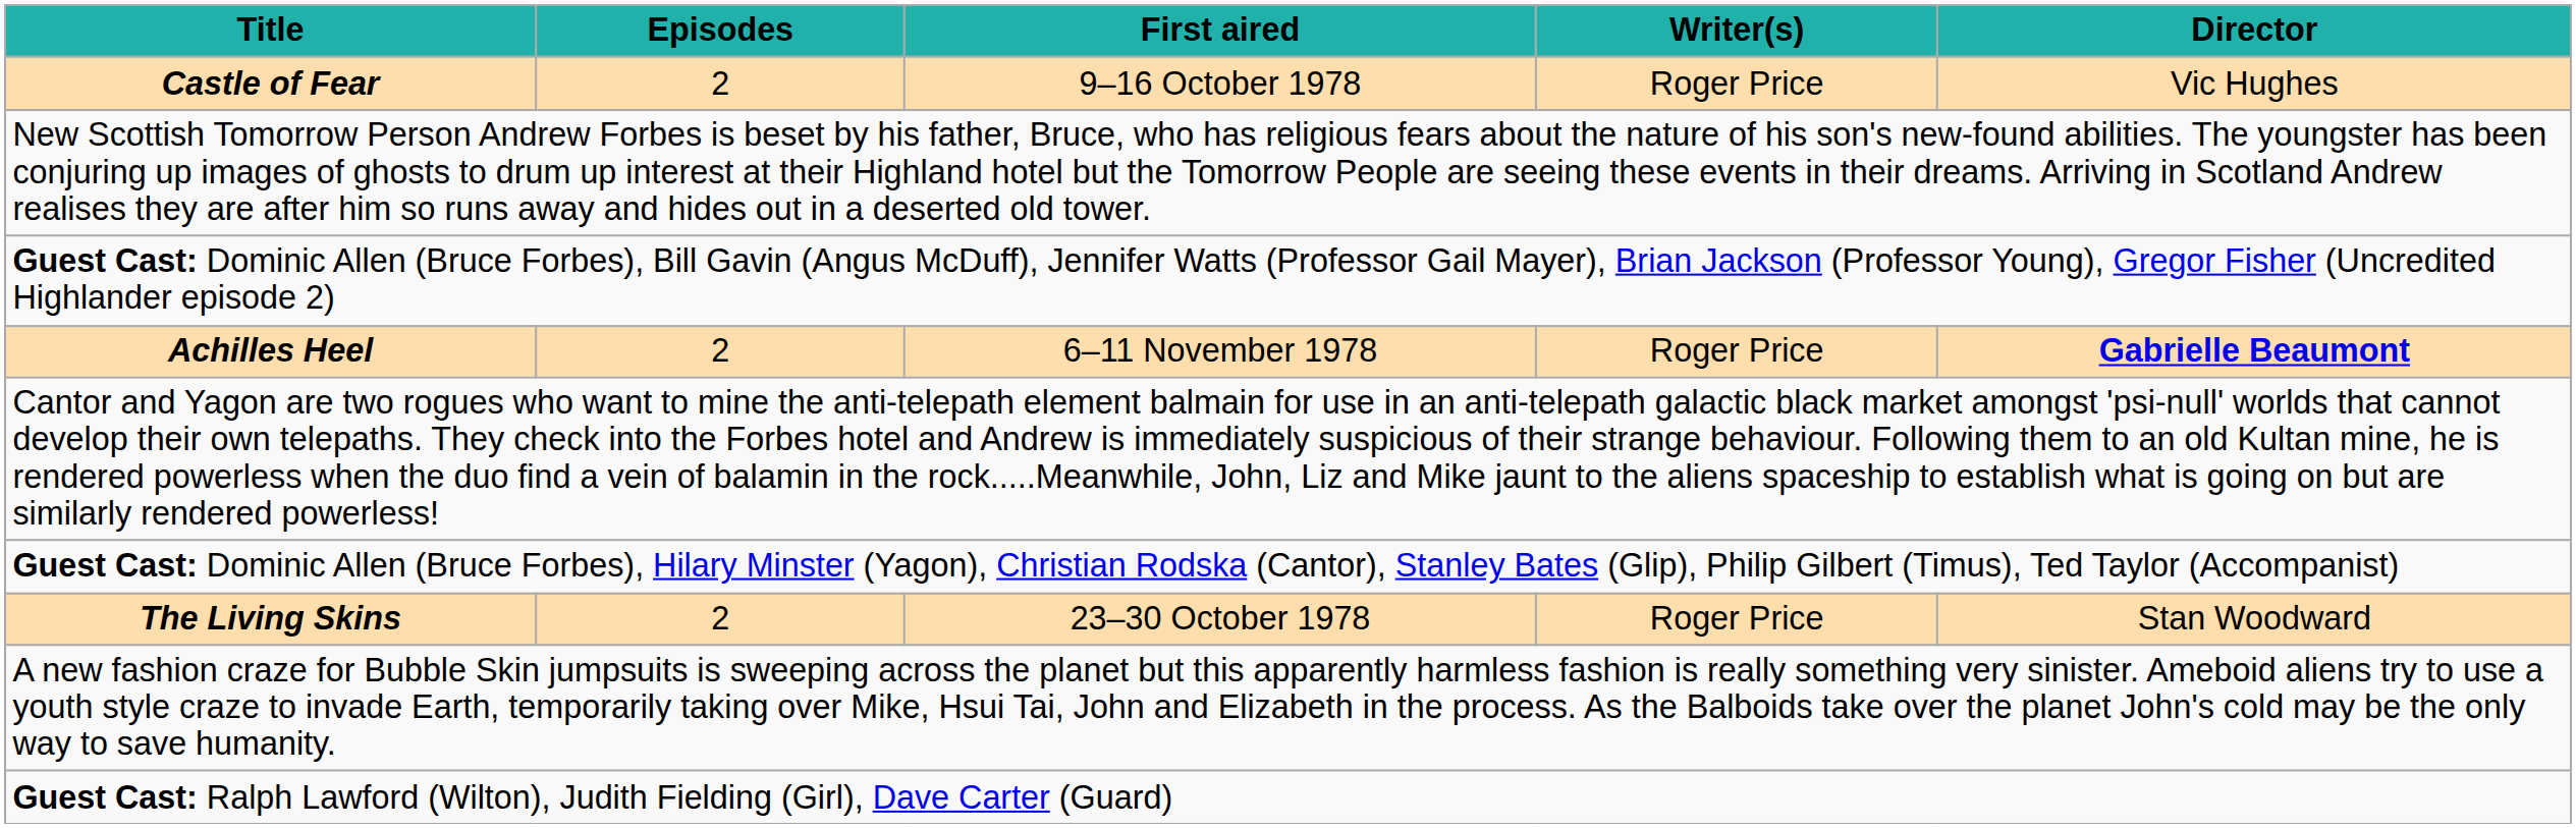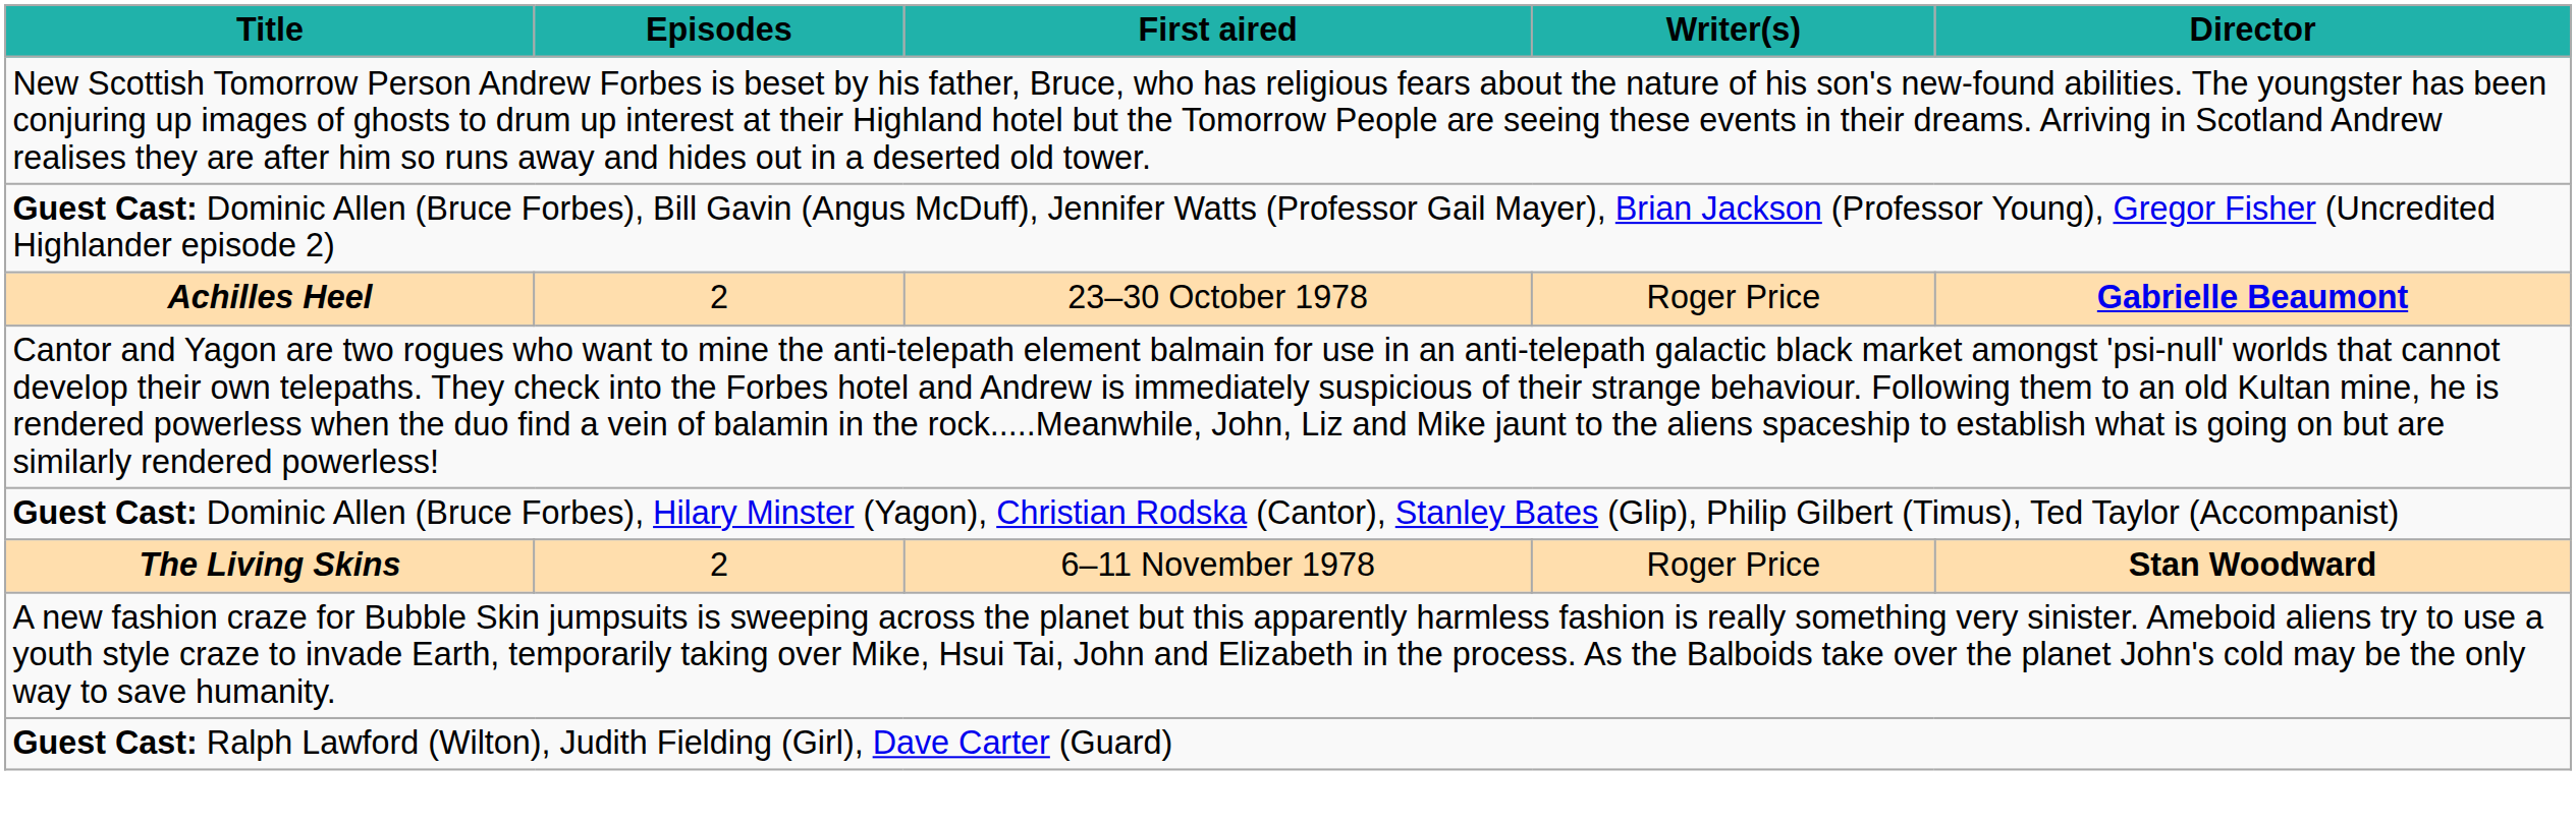- row: Castle of Fear | 2 | 9–16 October 1978 | Roger Price | Vic Hughes
Achilles Heel | First aired: 6–11 November 1978 -> 23–30 October 1978
The Living Skins | First aired: 23–30 October 1978 -> 6–11 November 1978
The Living Skins | Director: normal -> bold
